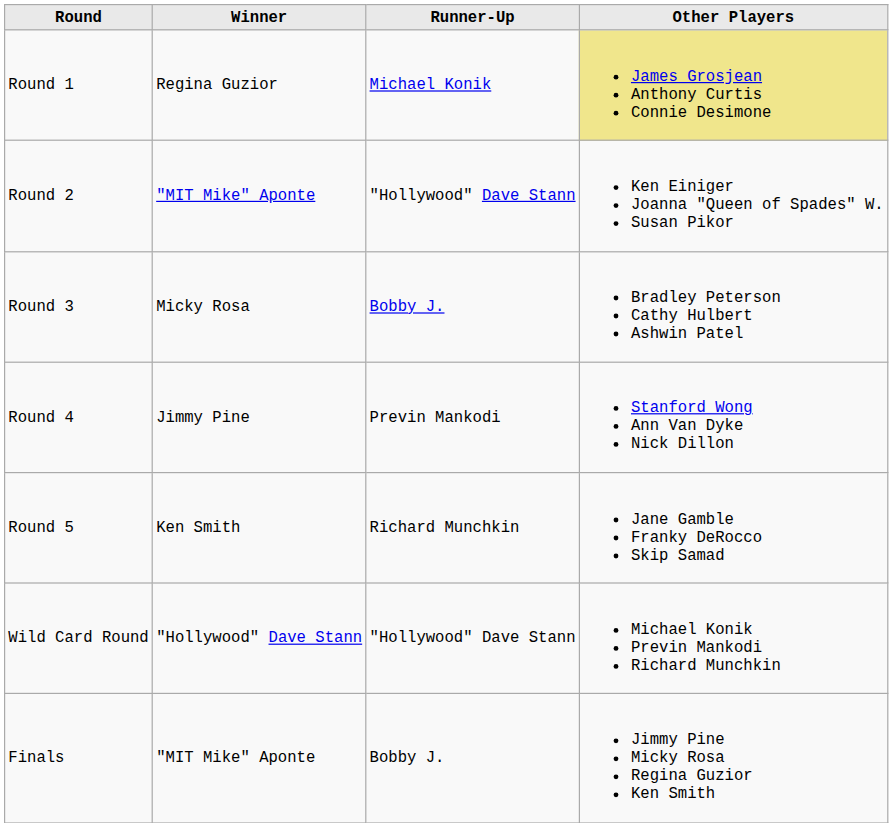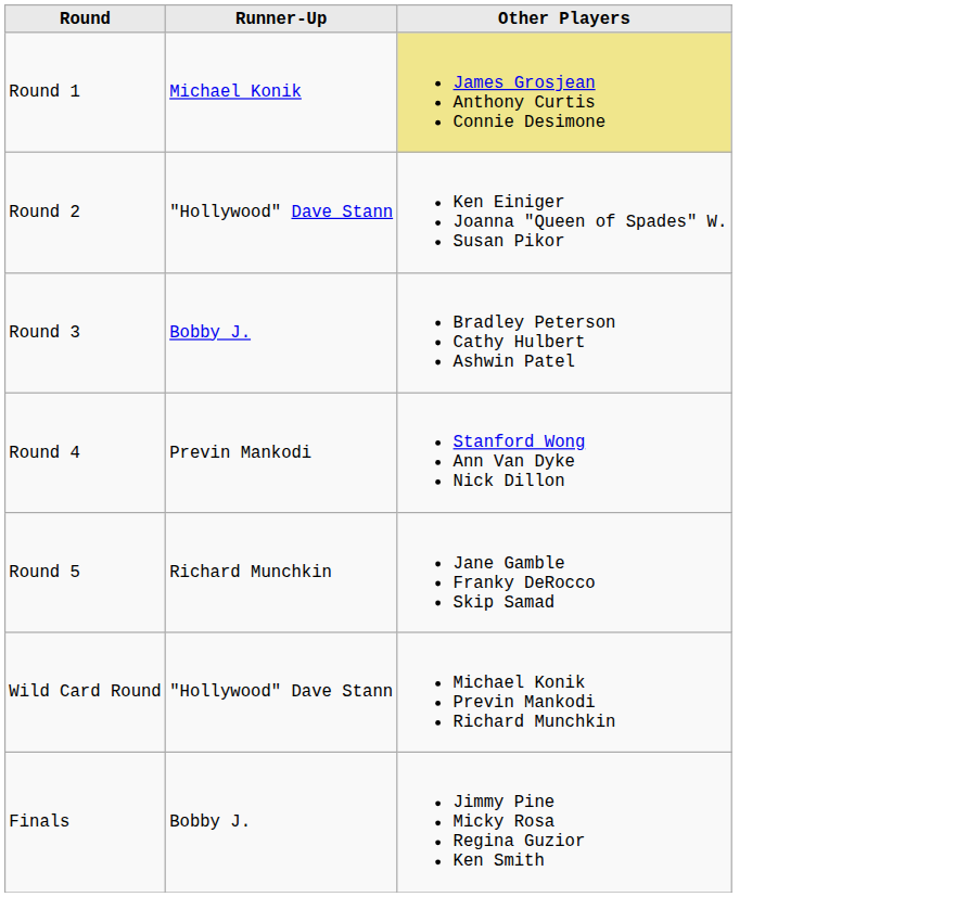- column: Winner | Regina Guzior | "MIT Mike" Aponte | Micky Rosa | Jimmy Pine | Ken Smith | "Hollywood" Dave Stann | "MIT Mike" Aponte
